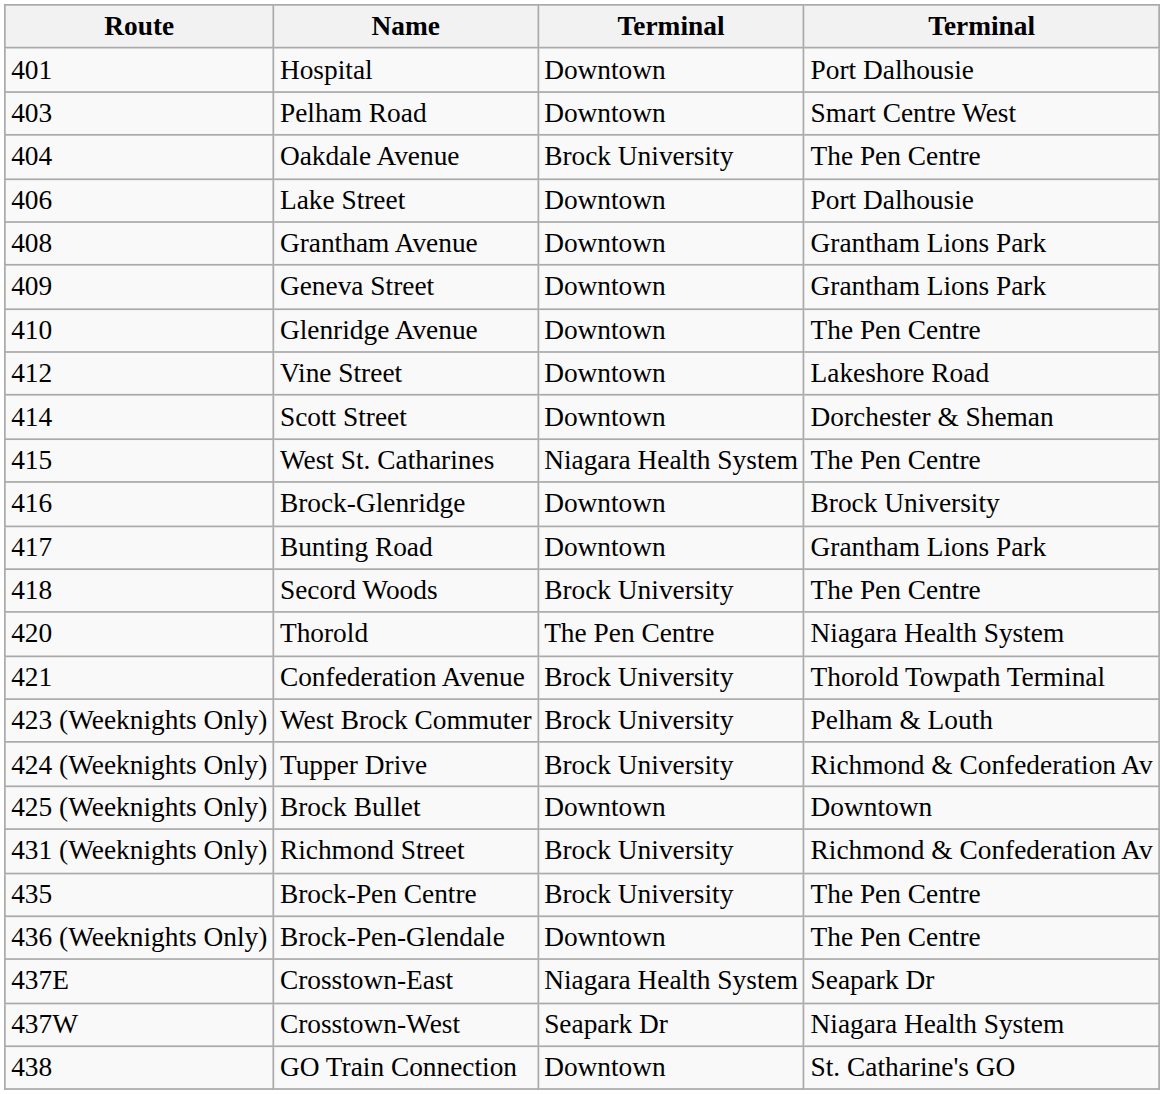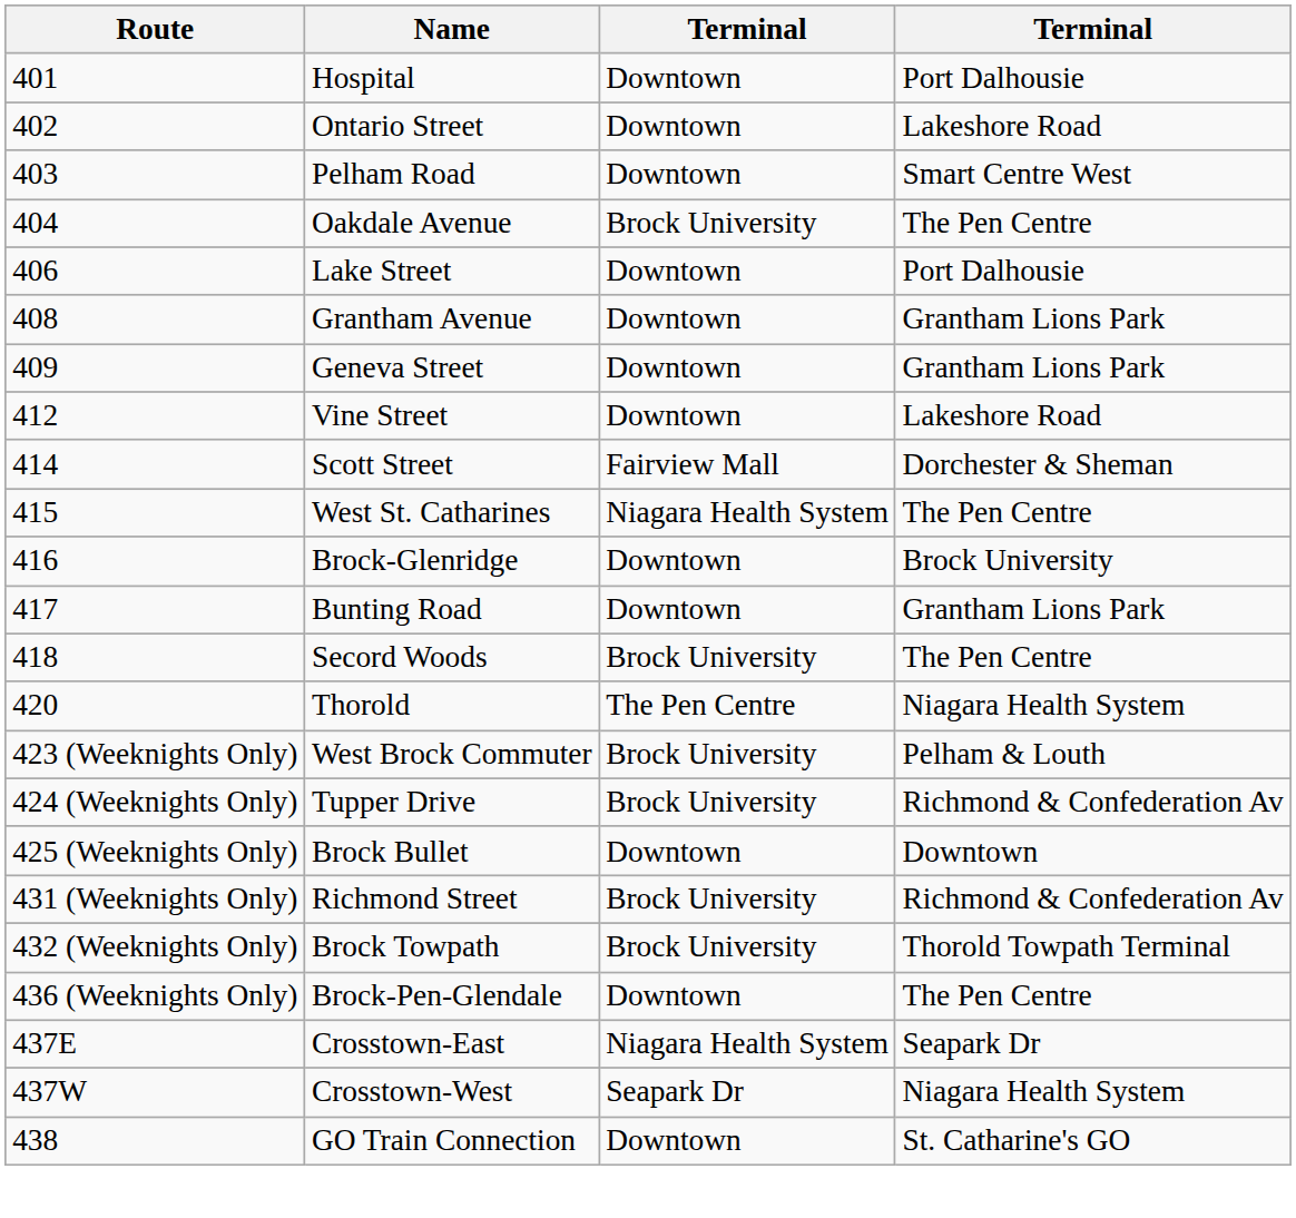+ row: 402 | Ontario Street | Downtown | Lakeshore Road
- row: 410 | Glenridge Avenue | Downtown | The Pen Centre
Scott Street | column 3: Downtown -> Fairview Mall
- row: 421 | Confederation Avenue | Brock University | Thorold Towpath Terminal
+ row: 432 (Weeknights Only) | Brock Towpath | Brock University | Thorold Towpath Terminal
- row: 435 | Brock-Pen Centre | Brock University | The Pen Centre
